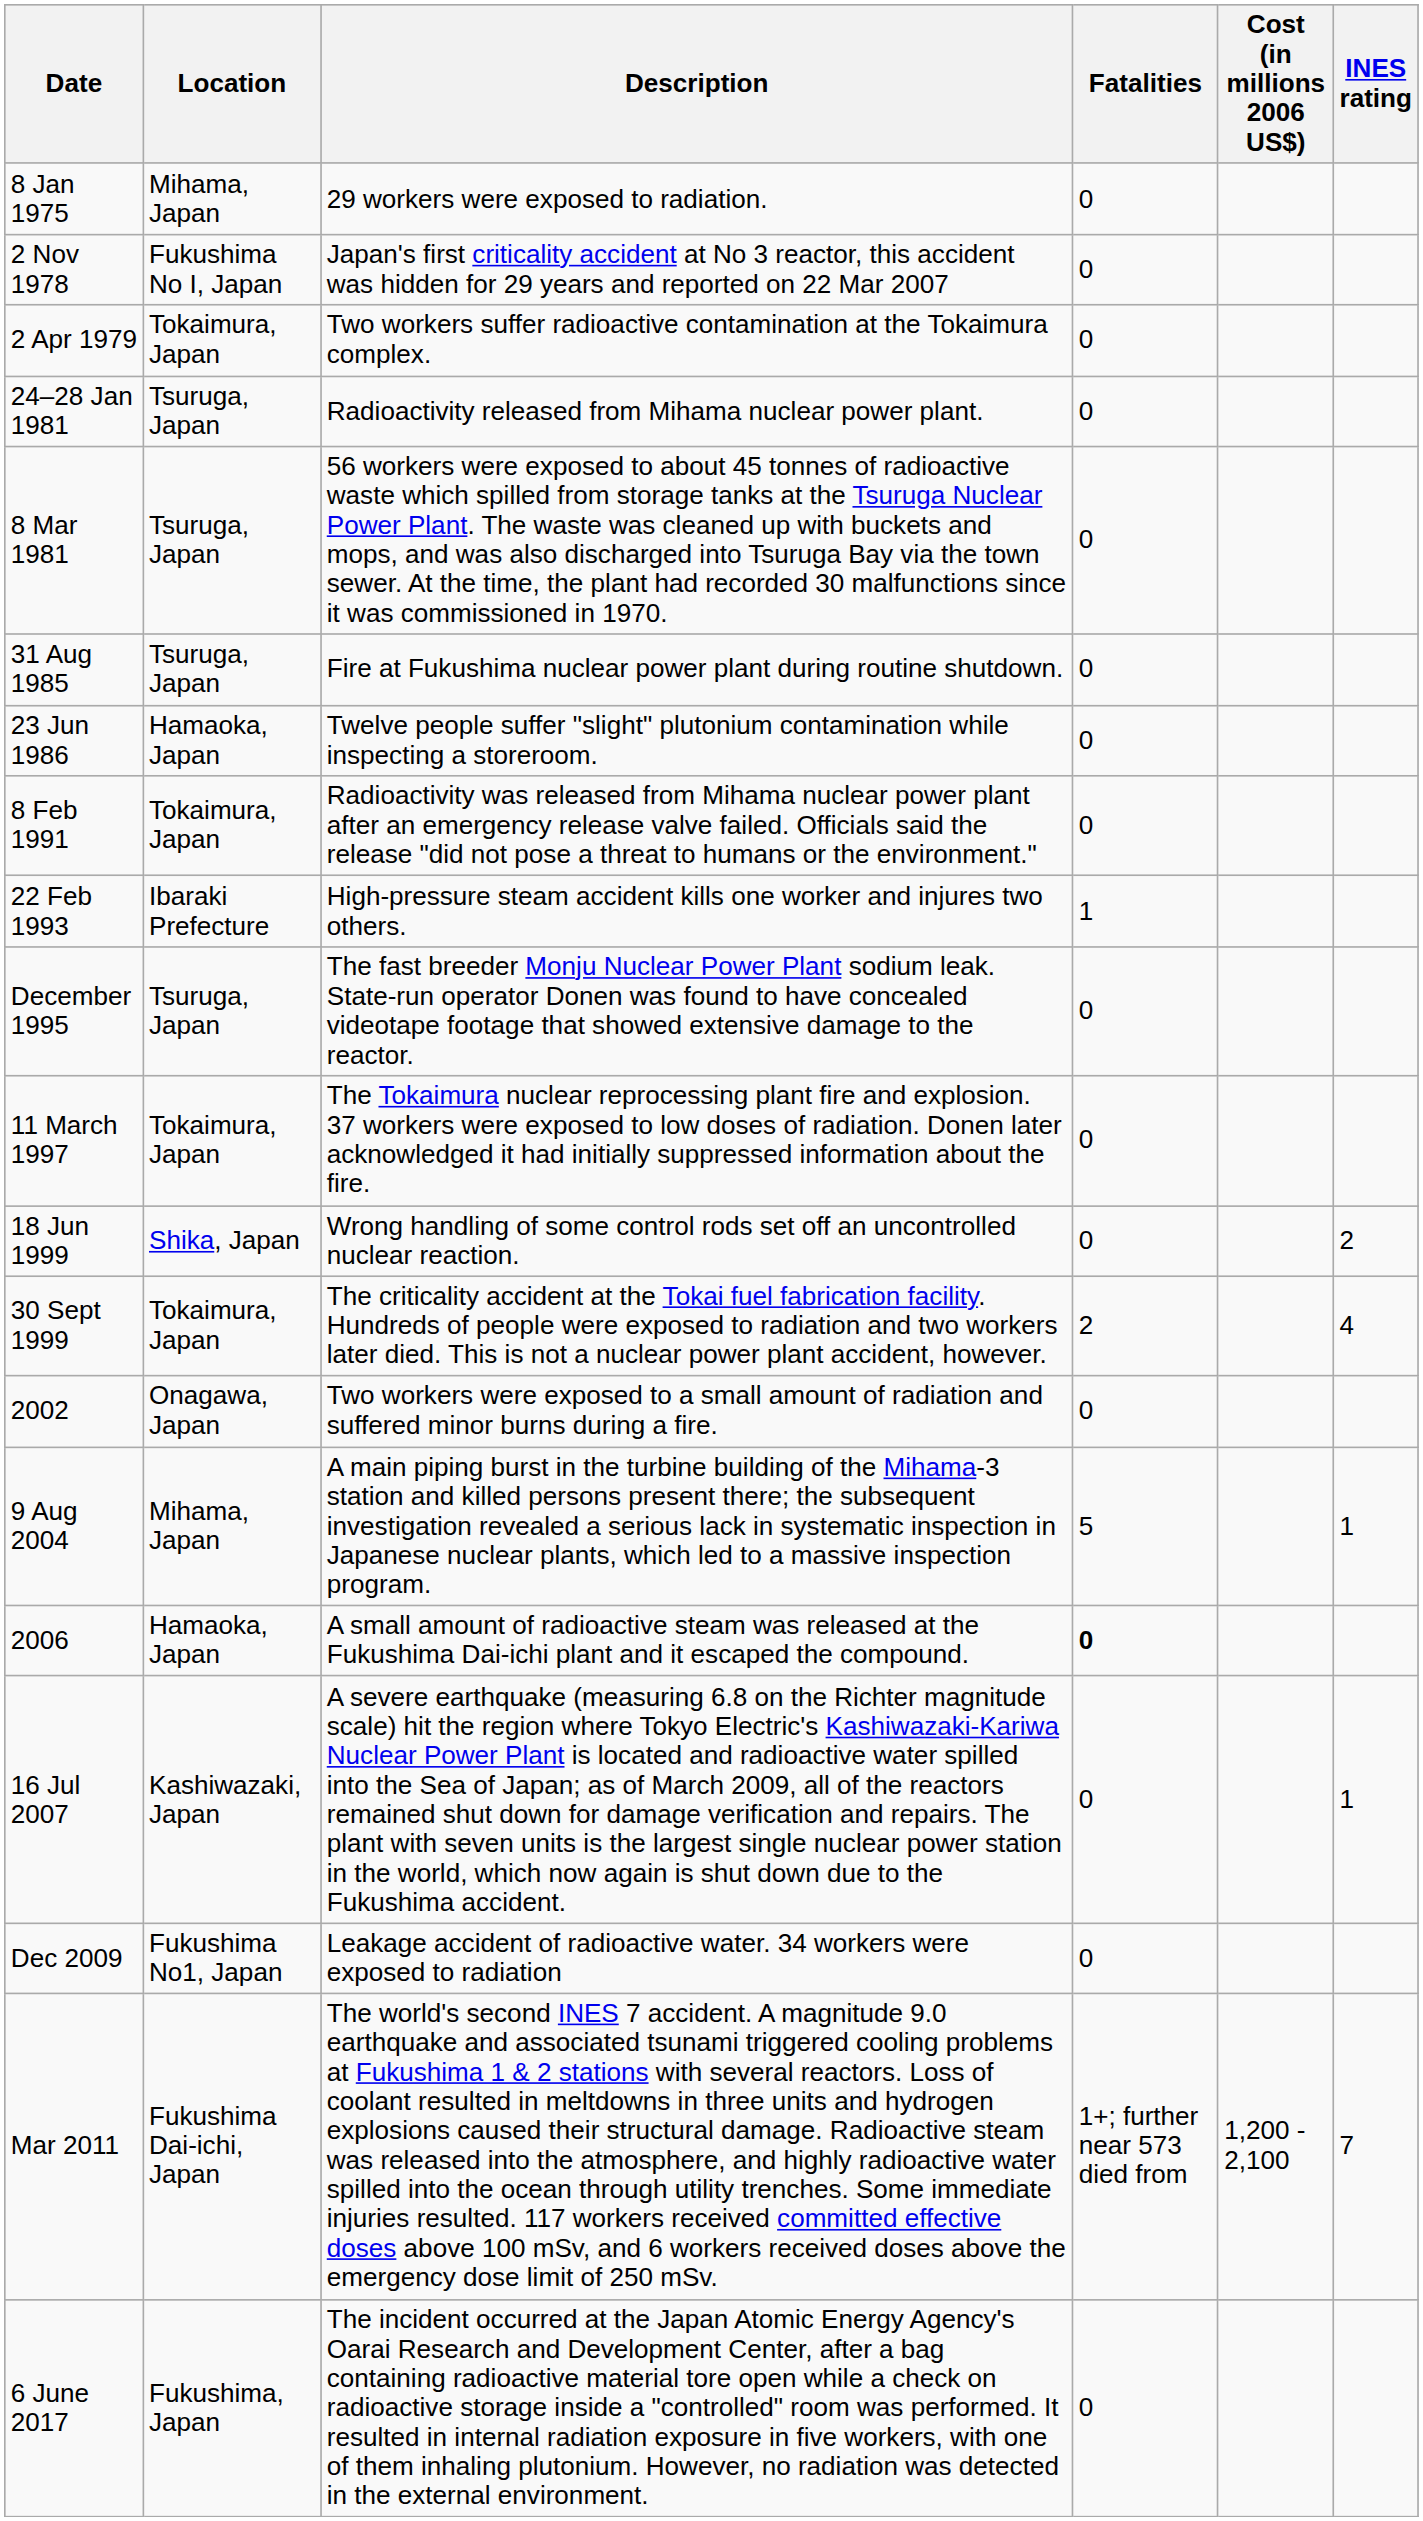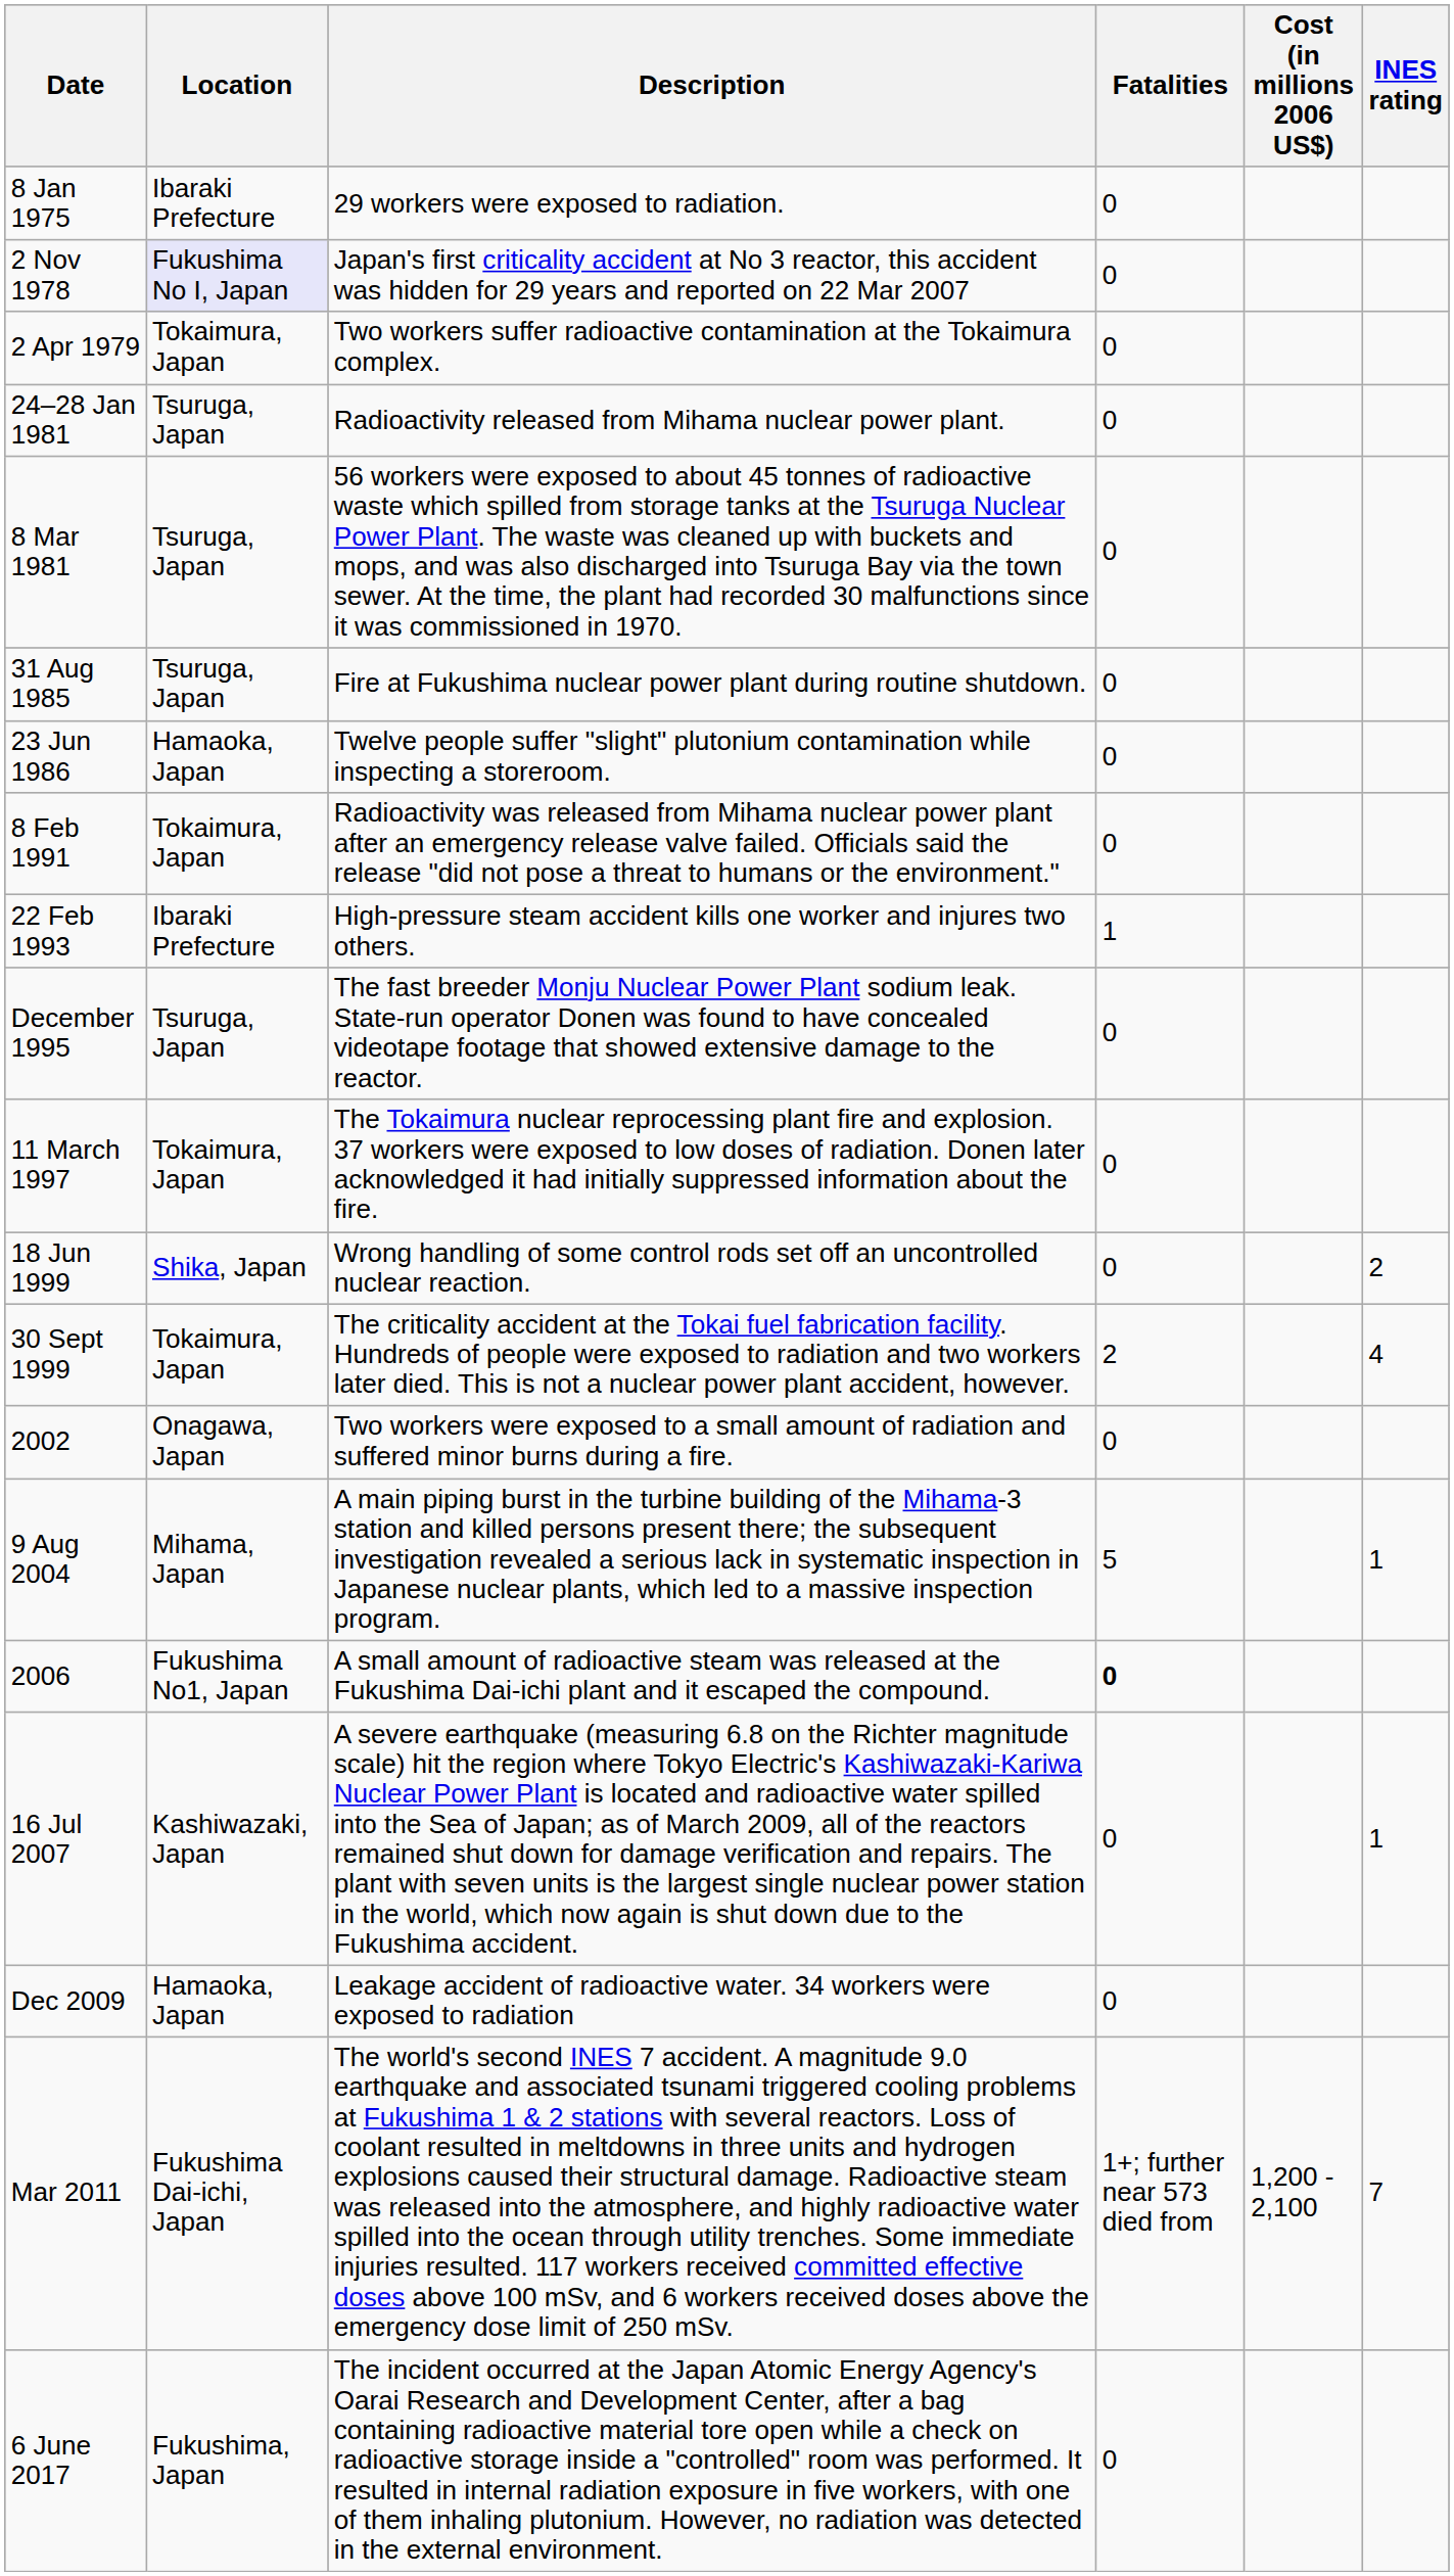8 Jan 1975 | Location: Mihama, Japan -> Ibaraki Prefecture
2 Nov 1978 | Location: no background -> lavender background
2006 | Location: Hamaoka, Japan -> Fukushima No1, Japan
Dec 2009 | Location: Fukushima No1, Japan -> Hamaoka, Japan
